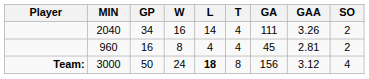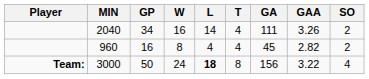960 | GAA: 2.81 -> 2.82
3000 | GAA: 3.12 -> 3.22
